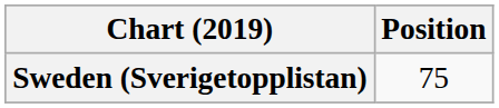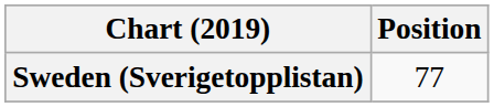Sweden (Sverigetopplistan) | Position: 75 -> 77
